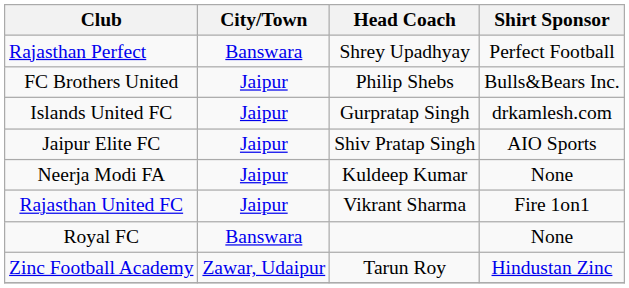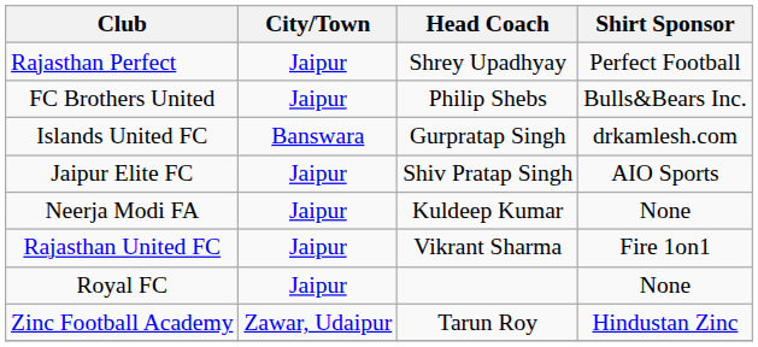Rajasthan Perfect | City/Town: Banswara -> Jaipur
Islands United FC | City/Town: Jaipur -> Banswara
Royal FC | City/Town: Banswara -> Jaipur
